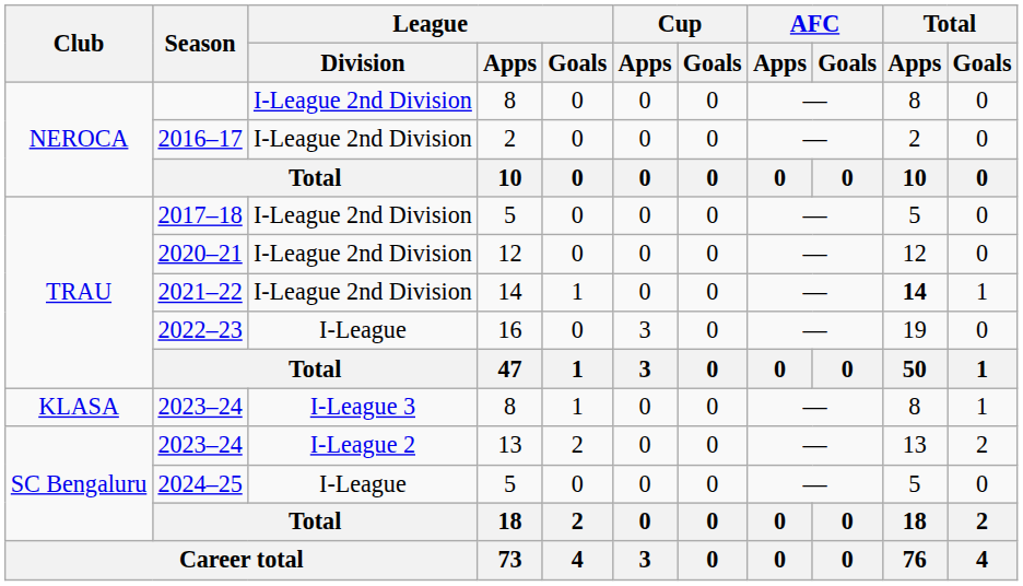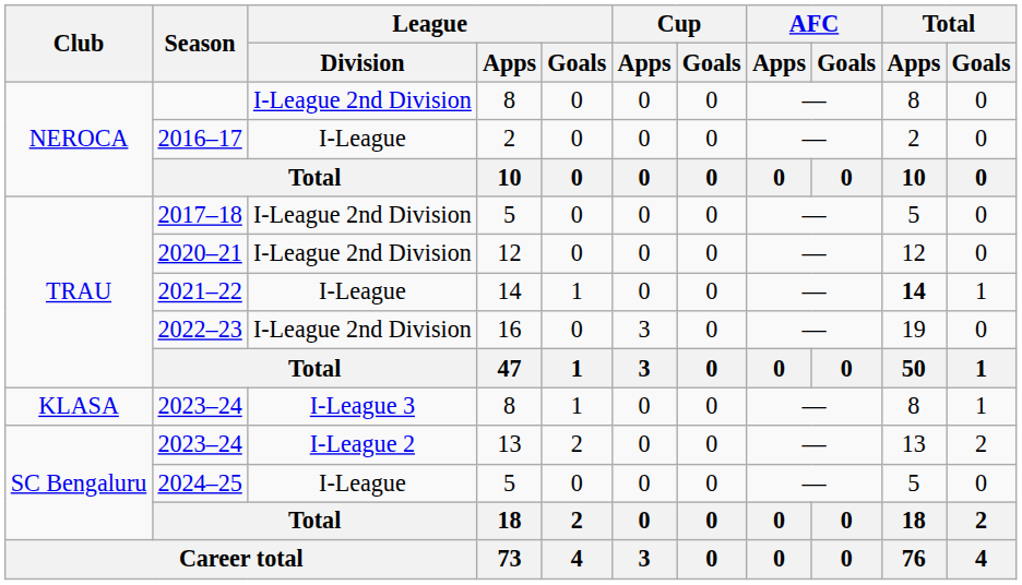2016–17 | League / Division: I-League 2nd Division -> I-League
2021–22 | League / Division: I-League 2nd Division -> I-League
2022–23 | League / Division: I-League -> I-League 2nd Division
